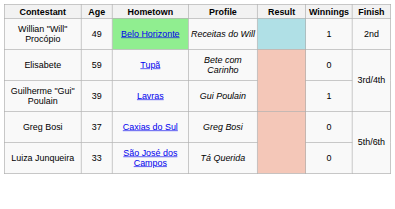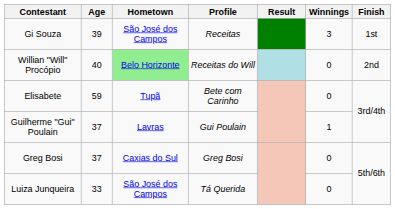+ row: Gi Souza | 39 | São José dos Campos | Receitas | 3 | 1st
Willian "Will" Procópio | Age: 49 -> 40
Willian "Will" Procópio | Winnings: 1 -> 0
Guilherme "Gui" Poulain | Age: 39 -> 37
